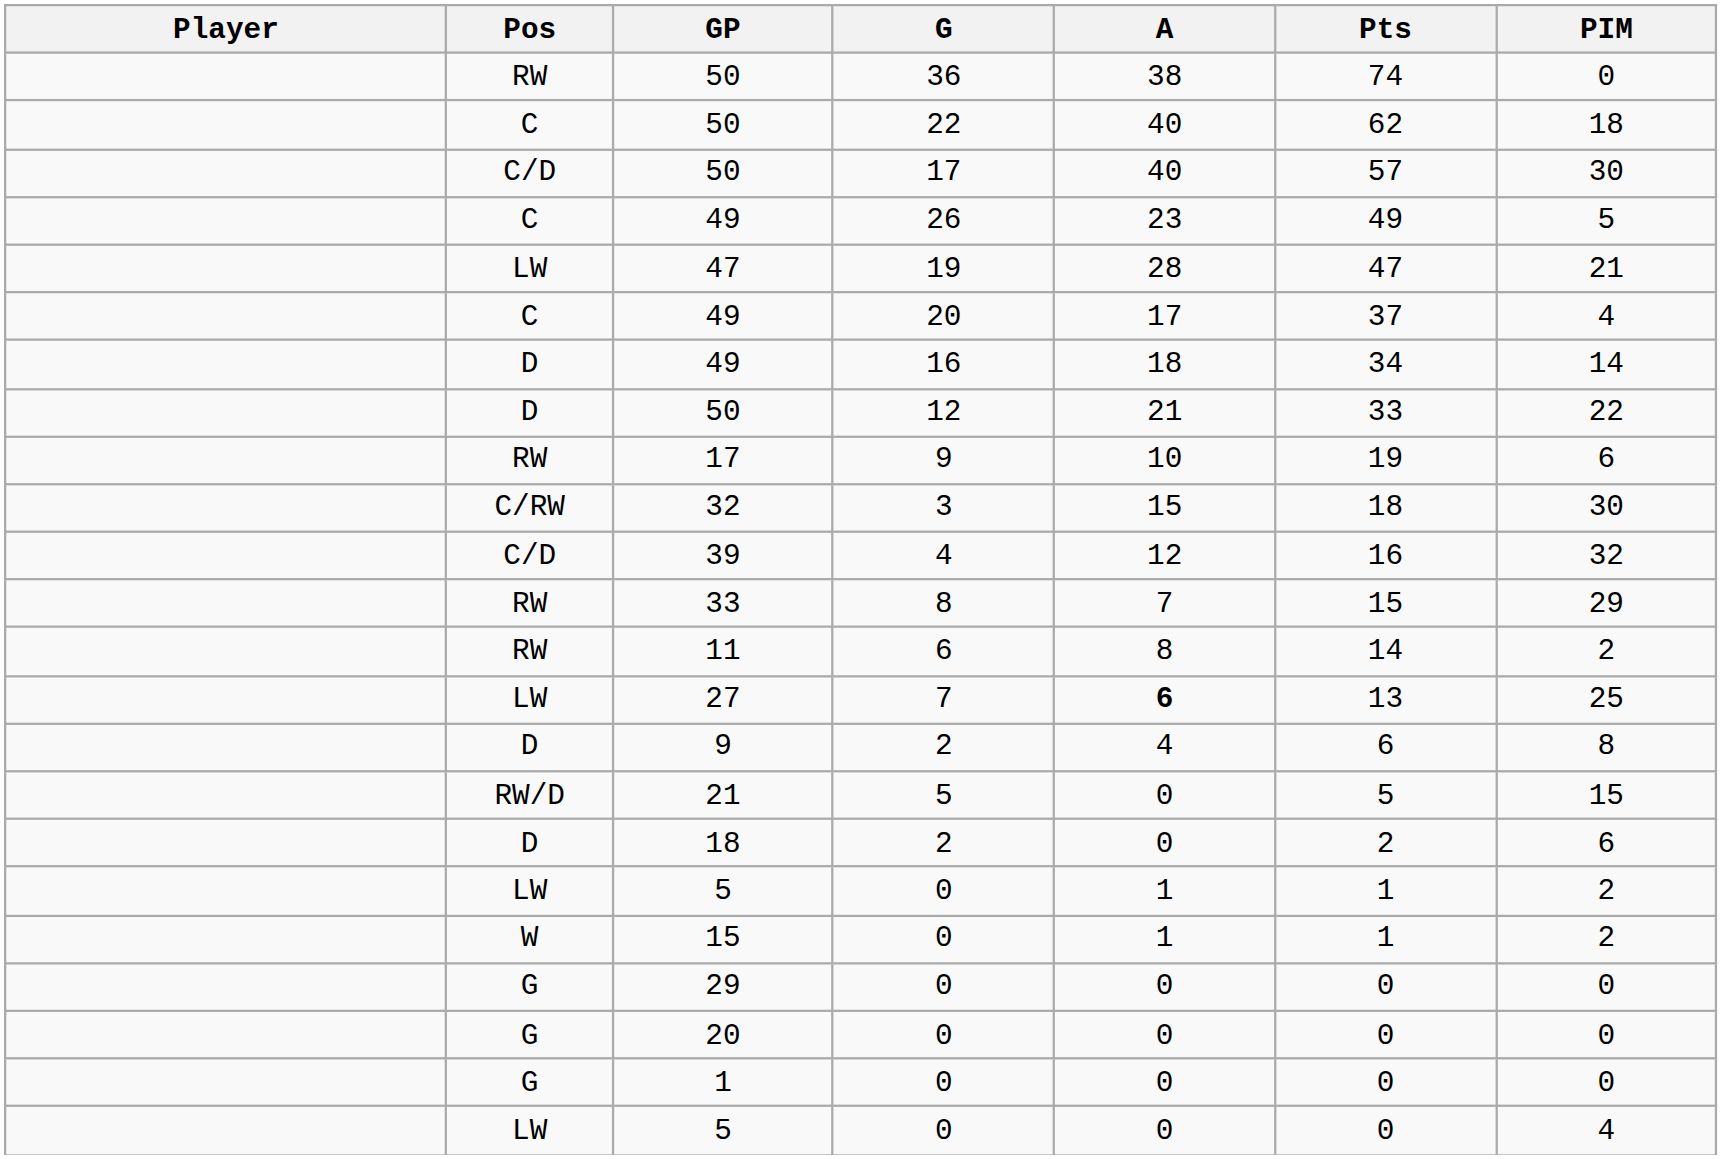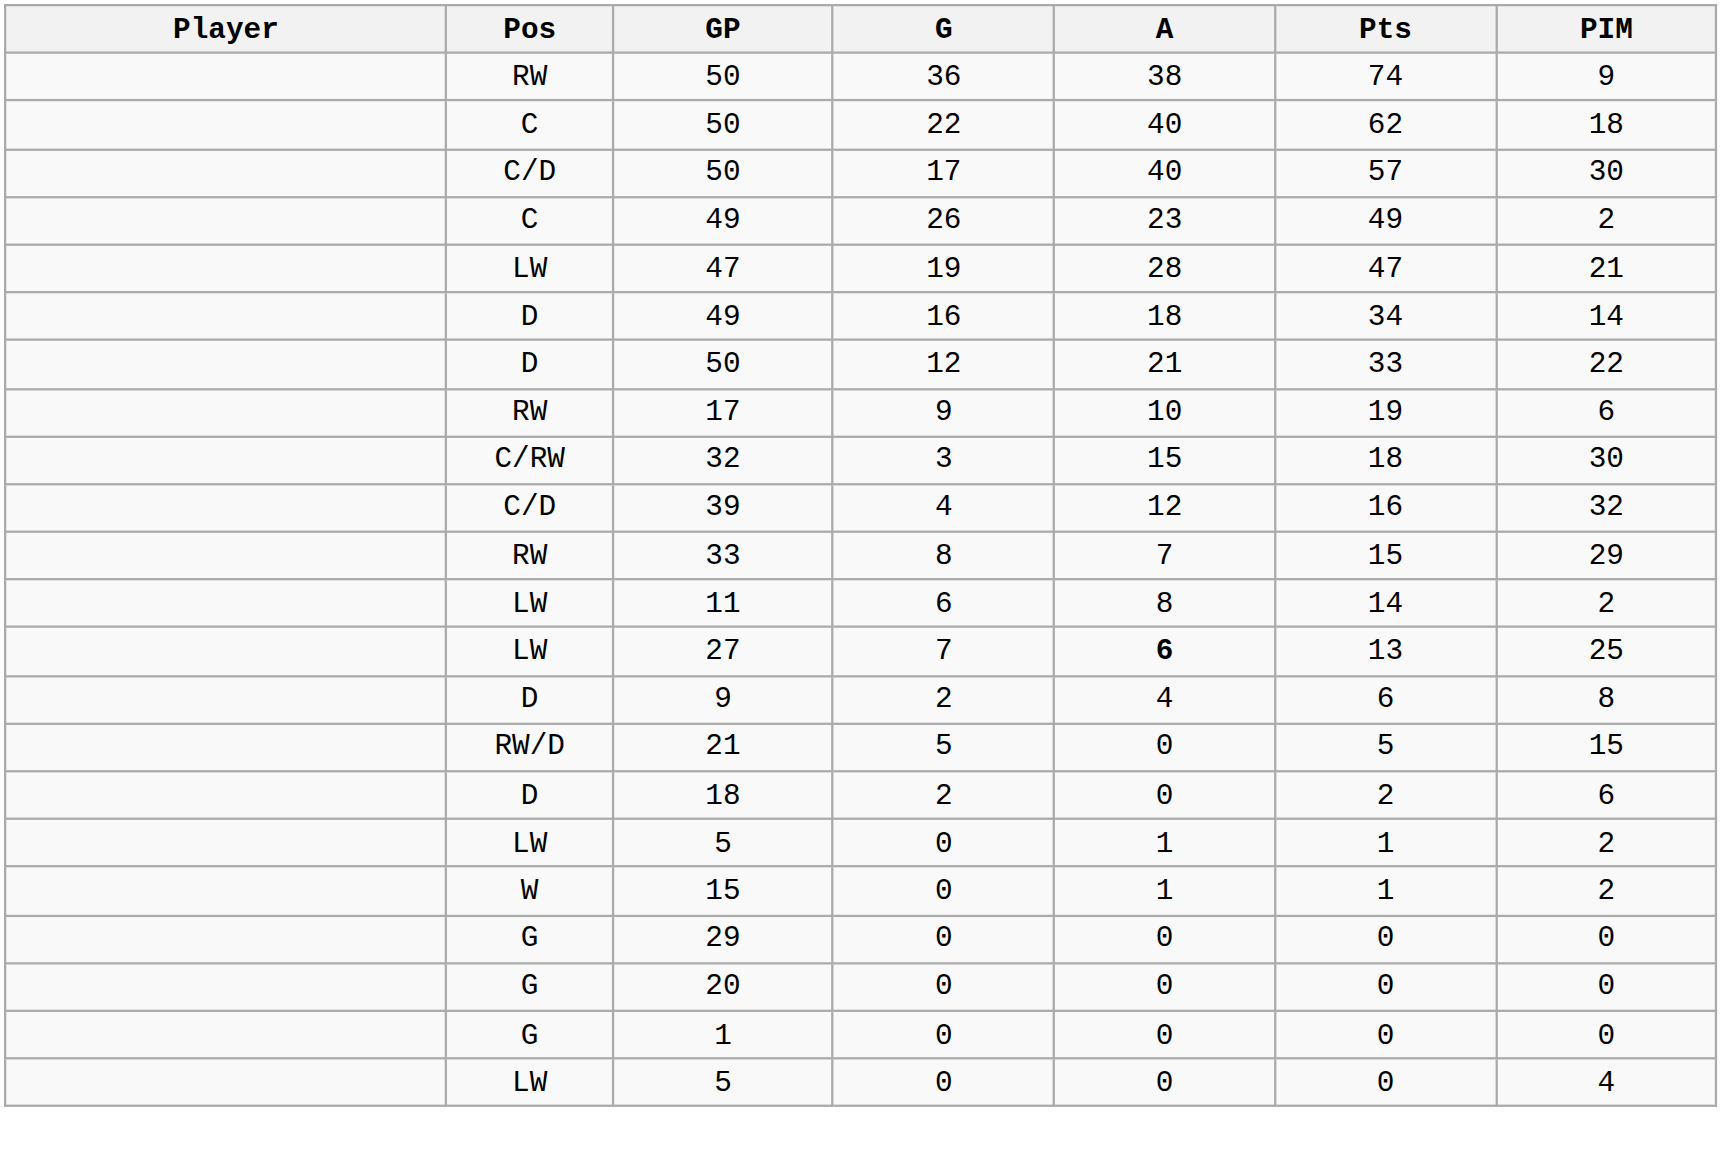50 / 36 | PIM: 0 -> 9
49 / 26 | PIM: 5 -> 2
- row: C | 49 | 20 | 17 | 37 | 4
11 | Pos: RW -> LW
